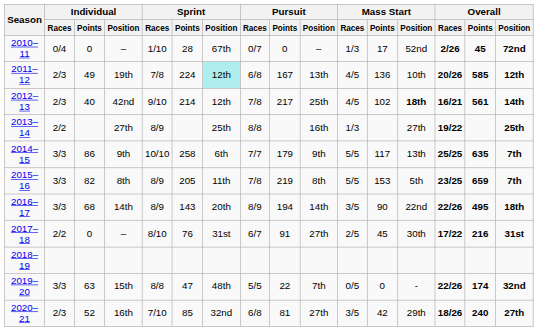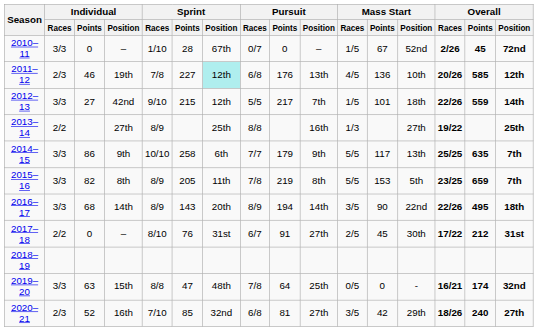2010–11 / – | Individual / Races: 0/4 -> 3/3
2010–11 / – | Mass Start / Races: 1/3 -> 1/5
2010–11 / – | Mass Start / Points: 17 -> 67
19th | Individual / Points: 49 -> 46
19th | Sprint / Points: 224 -> 227
19th | Pursuit / Points: 167 -> 176
42nd | Individual / Races: 2/3 -> 3/3
42nd | Individual / Points: 40 -> 27
42nd | Sprint / Points: 214 -> 215
42nd | Pursuit / Races: 7/8 -> 5/5
42nd | Pursuit / Position: 25th -> 7th
42nd | Mass Start / Races: 4/5 -> 1/5
42nd | Mass Start / Points: 102 -> 101
42nd | Mass Start / Position: bold -> normal
42nd | Overall / Races: 16/21 -> 22/26
42nd | Overall / Points: 561 -> 559
2017–18 / – | Overall / Points: 216 -> 212
15th | Pursuit / Races: 5/5 -> 7/8
15th | Pursuit / Points: 22 -> 64
15th | Pursuit / Position: 7th -> 25th
15th | Overall / Races: 22/26 -> 16/21
